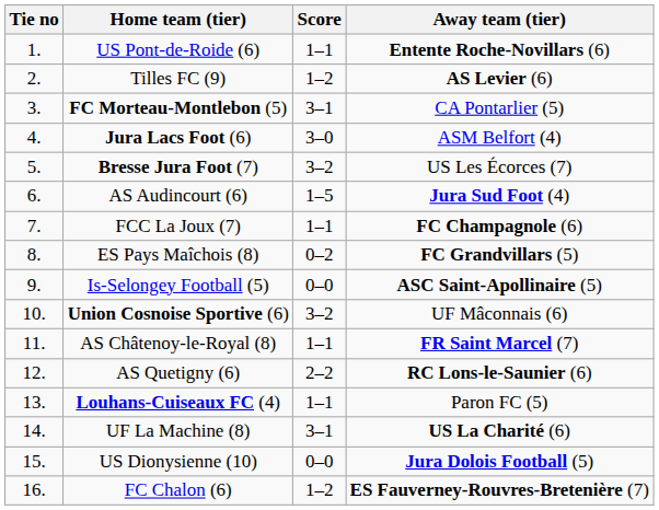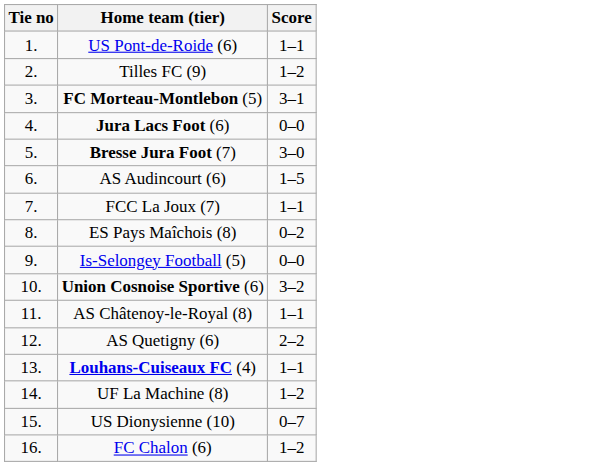- column: Away team (tier) | Entente Roche-Novillars (6) | AS Levier (6) | CA Pontarlier (5) | ASM Belfort (4) | US Les Écorces (7) | Jura Sud Foot (4) | FC Champagnole (6) | FC Grandvillars (5) | ASC Saint-Apollinaire (5) | UF Mâconnais (6) | FR Saint Marcel (7) | RC Lons-le-Saunier (6) | Paron FC (5) | US La Charité (6) | Jura Dolois Football (5) | ES Fauverney-Rouvres-Bretenière (7)
Jura Lacs Foot (6) | Score: 3–0 -> 0–0
Bresse Jura Foot (7) | Score: 3–2 -> 3–0
UF La Machine (8) | Score: 3–1 -> 1–2
US Dionysienne (10) | Score: 0–0 -> 0–7
